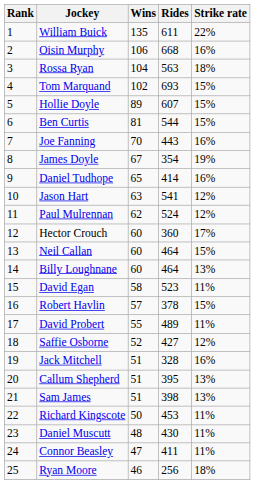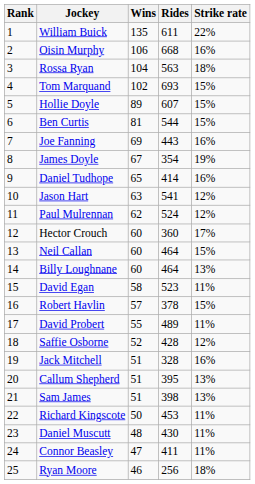Joe Fanning | Wins: 70 -> 69
Saffie Osborne | Rides: 427 -> 428
